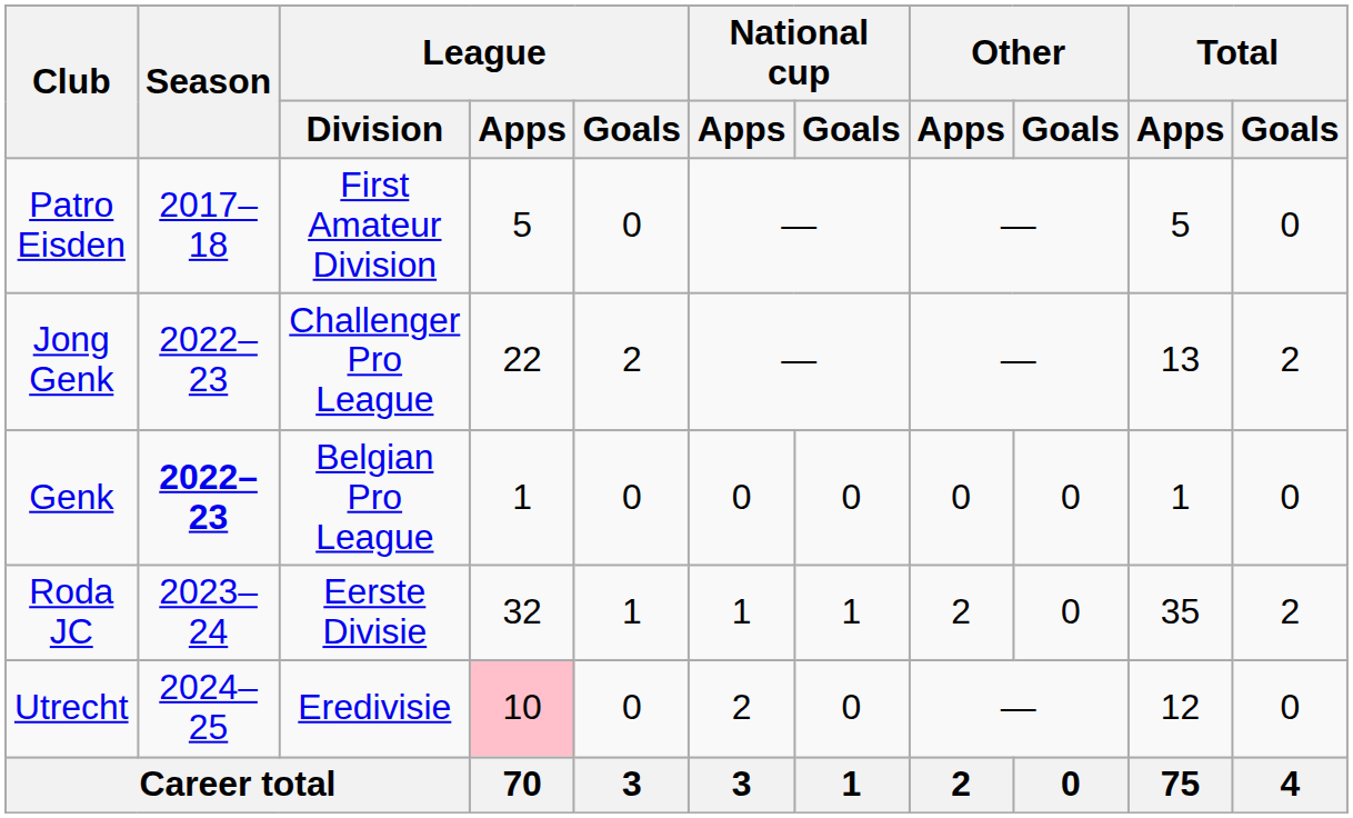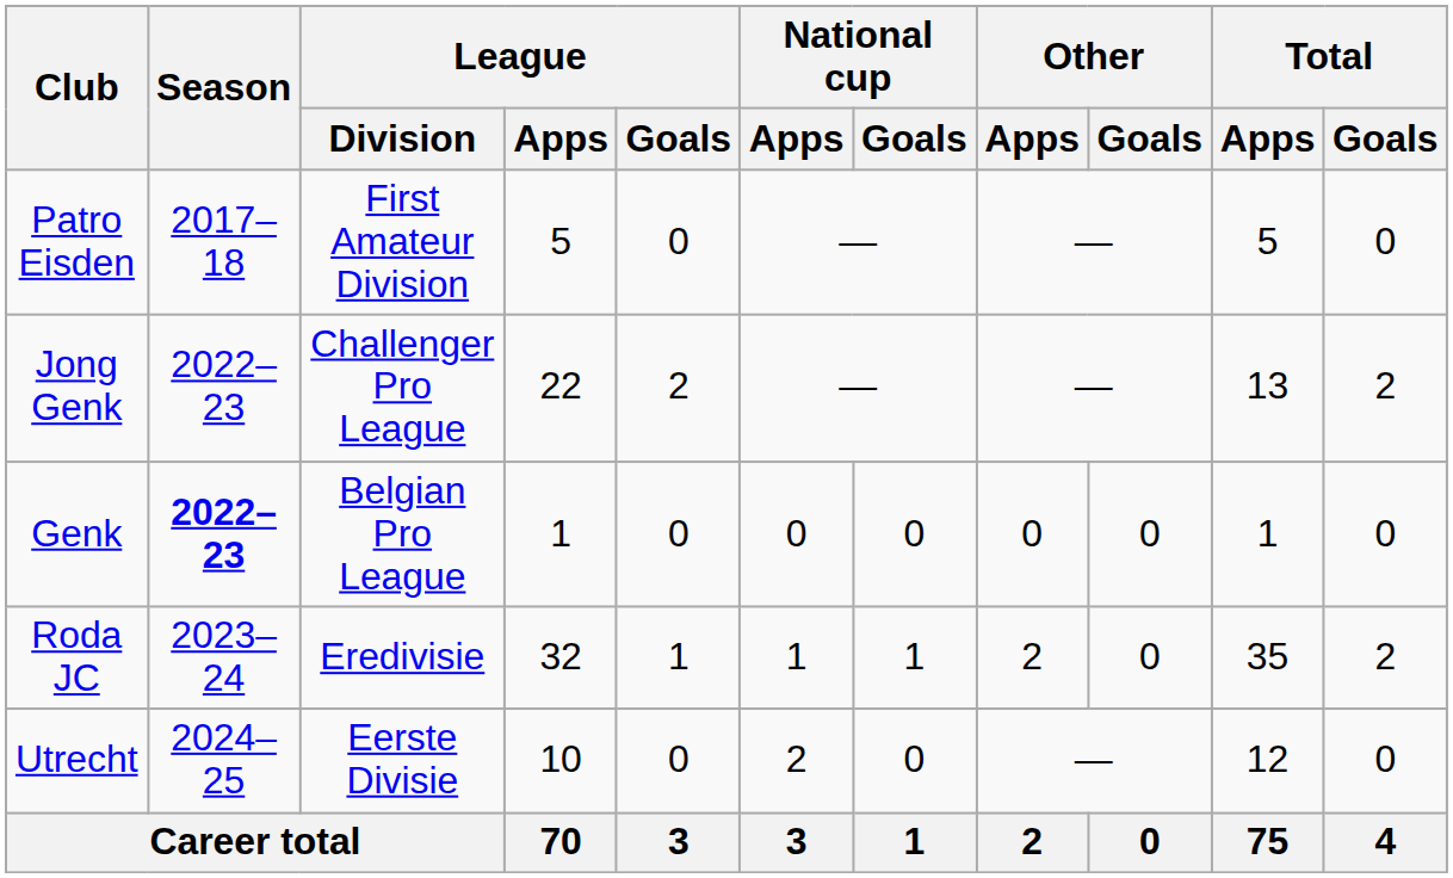Roda JC | League / Division: Eerste Divisie -> Eredivisie
Utrecht | League / Division: Eredivisie -> Eerste Divisie
Utrecht | League / Apps: pink background -> no background
